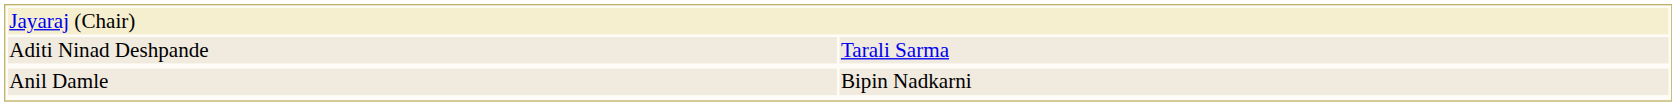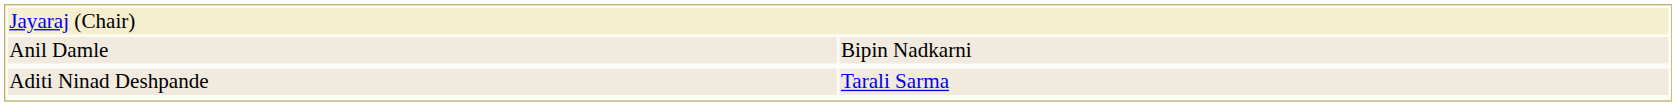rows swapped: Aditi Ninad Deshpande <-> Anil Damle
